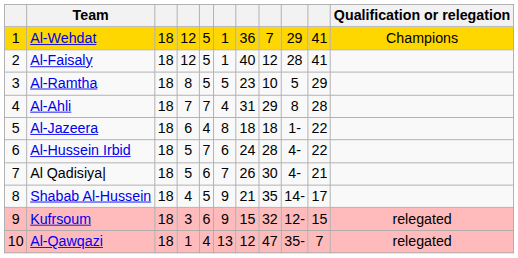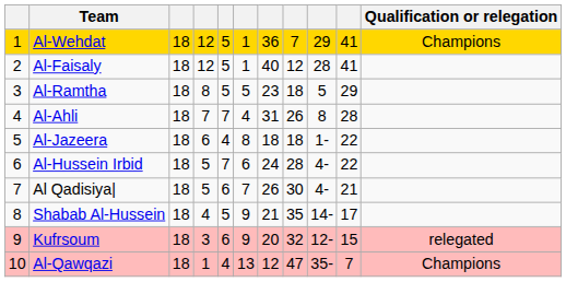Al-Ramtha | column 8: 10 -> 18
Al-Ahli | column 8: 29 -> 26
Kufrsoum | column 7: 15 -> 20
Al-Qawqazi | Qualification or relegation: relegated -> Champions
